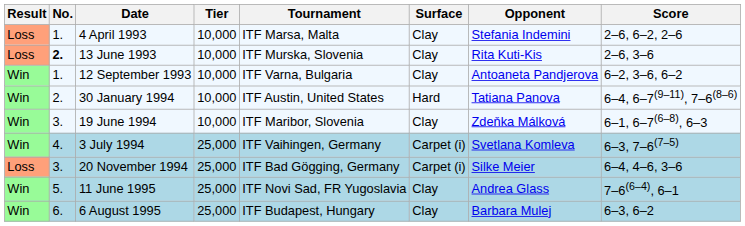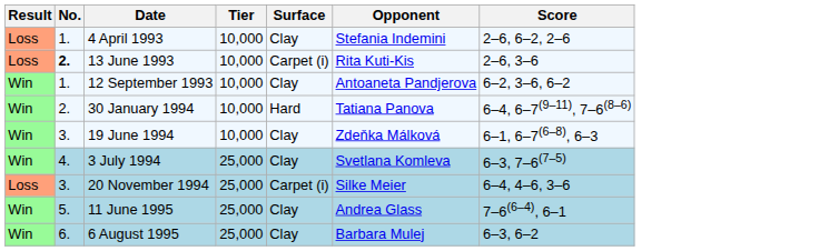- column: Tournament | ITF Marsa, Malta | ITF Murska, Slovenia | ITF Varna, Bulgaria | ITF Austin, United States | ITF Maribor, Slovenia | ITF Vaihingen, Germany | ITF Bad Gögging, Germany | ITF Novi Sad, FR Yugoslavia | ITF Budapest, Hungary
13 June 1993 | Surface: Clay -> Carpet (i)
3 July 1994 | Surface: Carpet (i) -> Clay
